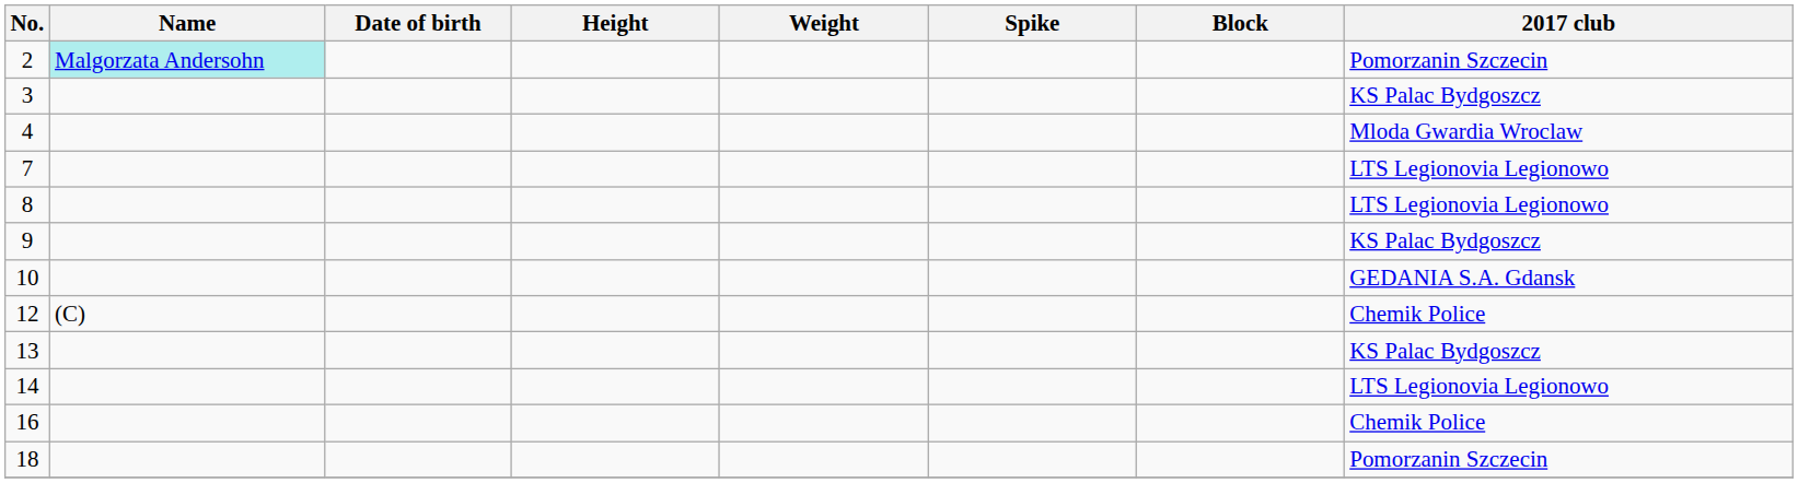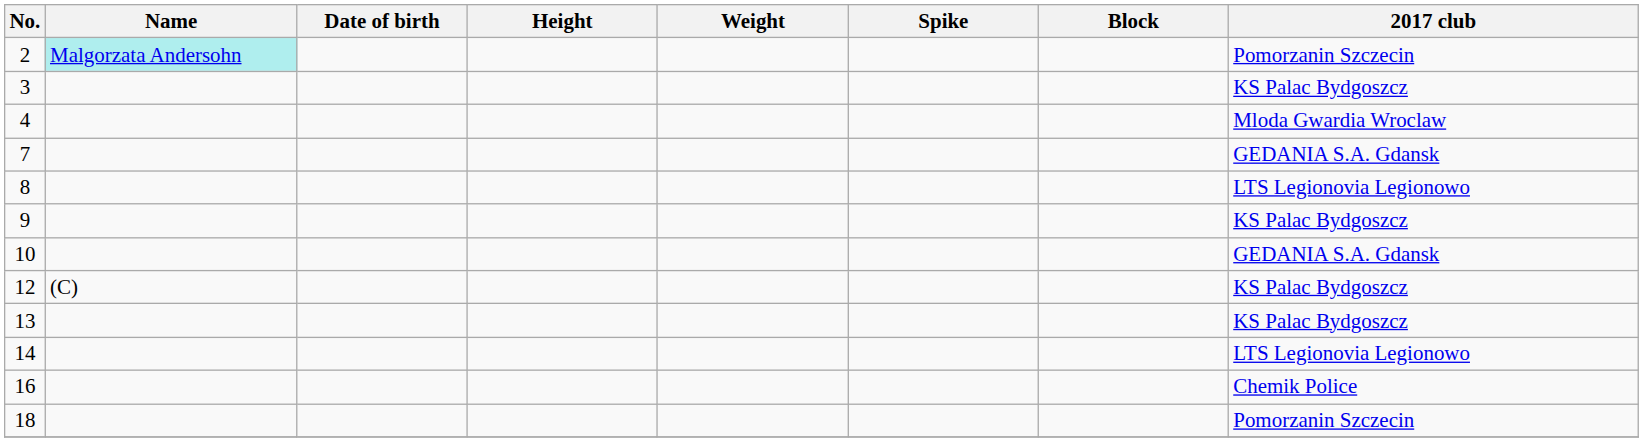7 | 2017 club: LTS Legionovia Legionowo -> GEDANIA S.A. Gdansk
12 | 2017 club: Chemik Police -> KS Palac Bydgoszcz
